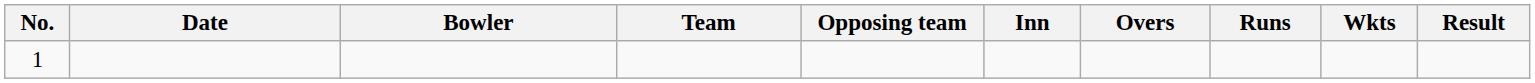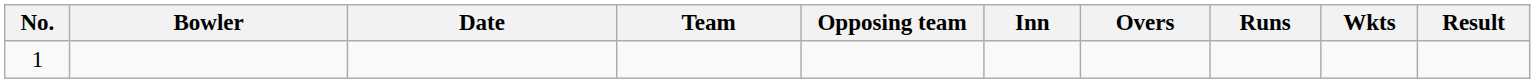columns swapped: Bowler <-> Date
